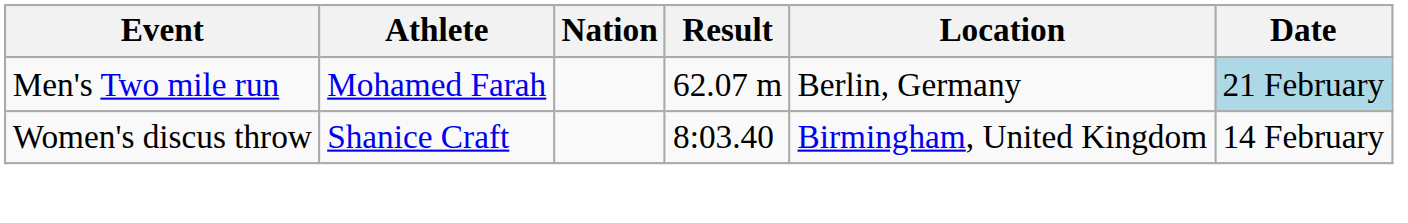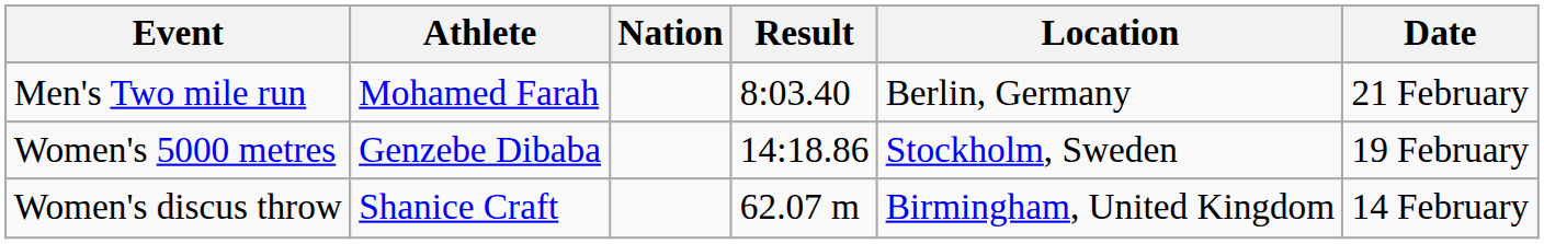Men's Two mile run | Result: 62.07 m -> 8:03.40
Men's Two mile run | Date: lightblue background -> no background
+ row: Women's 5000 metres | Genzebe Dibaba | 14:18.86 | Stockholm, Sweden | 19 February
Women's discus throw | Result: 8:03.40 -> 62.07 m
